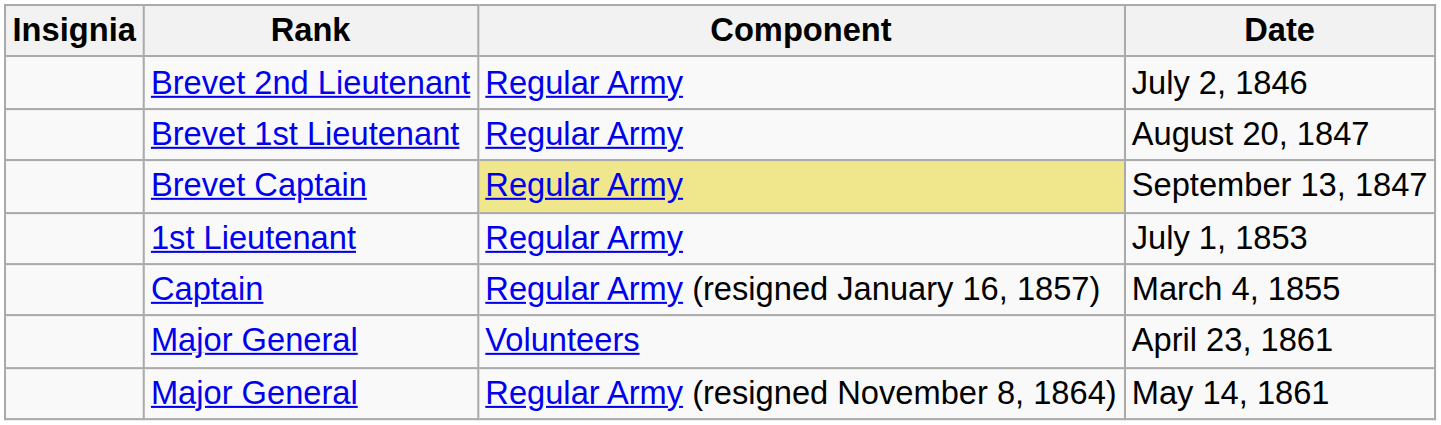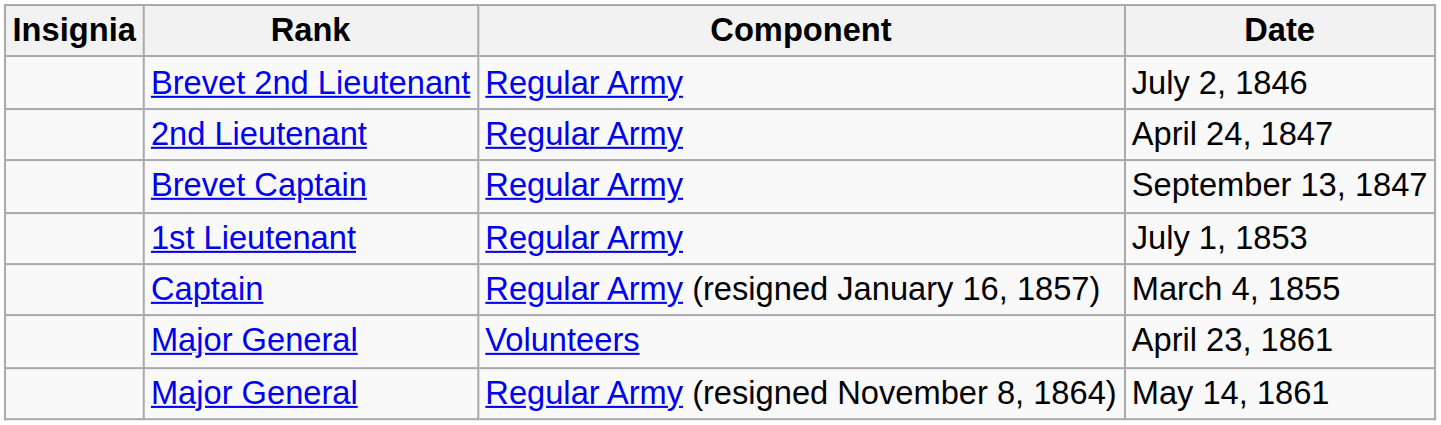+ row: 2nd Lieutenant | Regular Army | April 24, 1847
- row: Brevet 1st Lieutenant | Regular Army | August 20, 1847
September 13, 1847 | Component: khaki background -> no background
